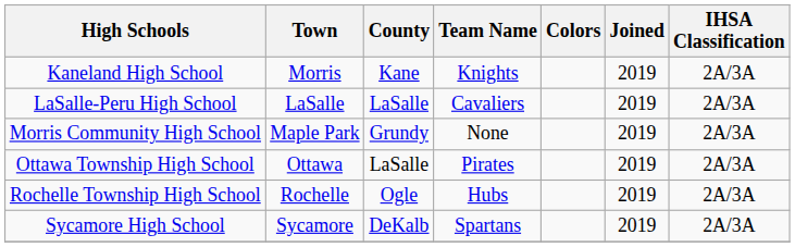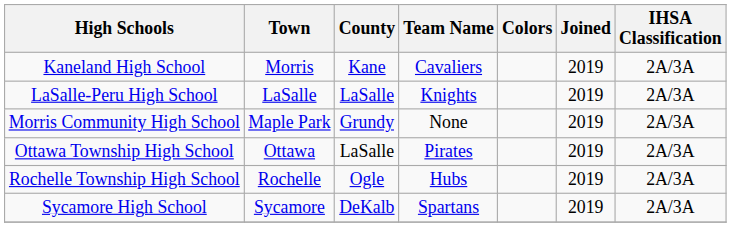Kaneland High School | Team Name: Knights -> Cavaliers
LaSalle-Peru High School | Team Name: Cavaliers -> Knights
